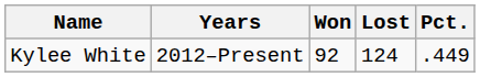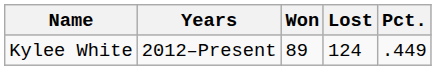Kylee White | Won: 92 -> 89
